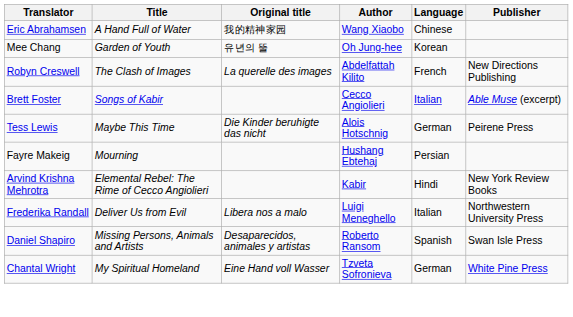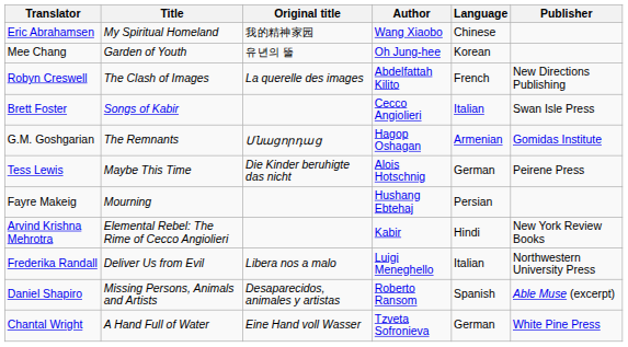Eric Abrahamsen | Title: A Hand Full of Water -> My Spiritual Homeland
Brett Foster | Publisher: Able Muse (excerpt) -> Swan Isle Press
+ row: G.M. Goshgarian | The Remnants | Մնացորդաց | Hagop Oshagan | Armenian | Gomidas Institute
Daniel Shapiro | Publisher: Swan Isle Press -> Able Muse (excerpt)
Chantal Wright | Title: My Spiritual Homeland -> A Hand Full of Water
